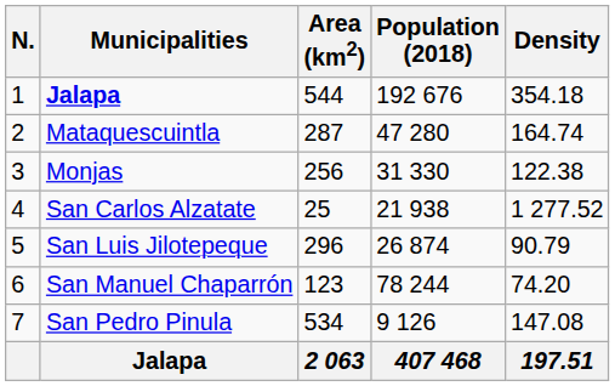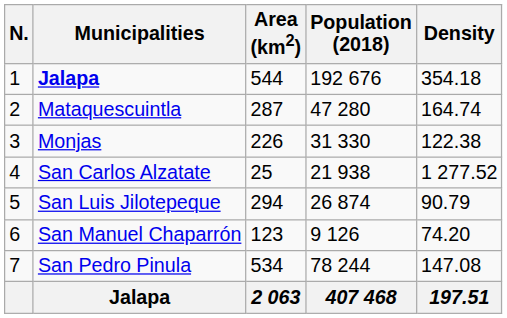Monjas | Area (km2): 256 -> 226
San Luis Jilotepeque | Area (km2): 296 -> 294
San Manuel Chaparrón | Population (2018): 78 244 -> 9 126
San Pedro Pinula | Population (2018): 9 126 -> 78 244
